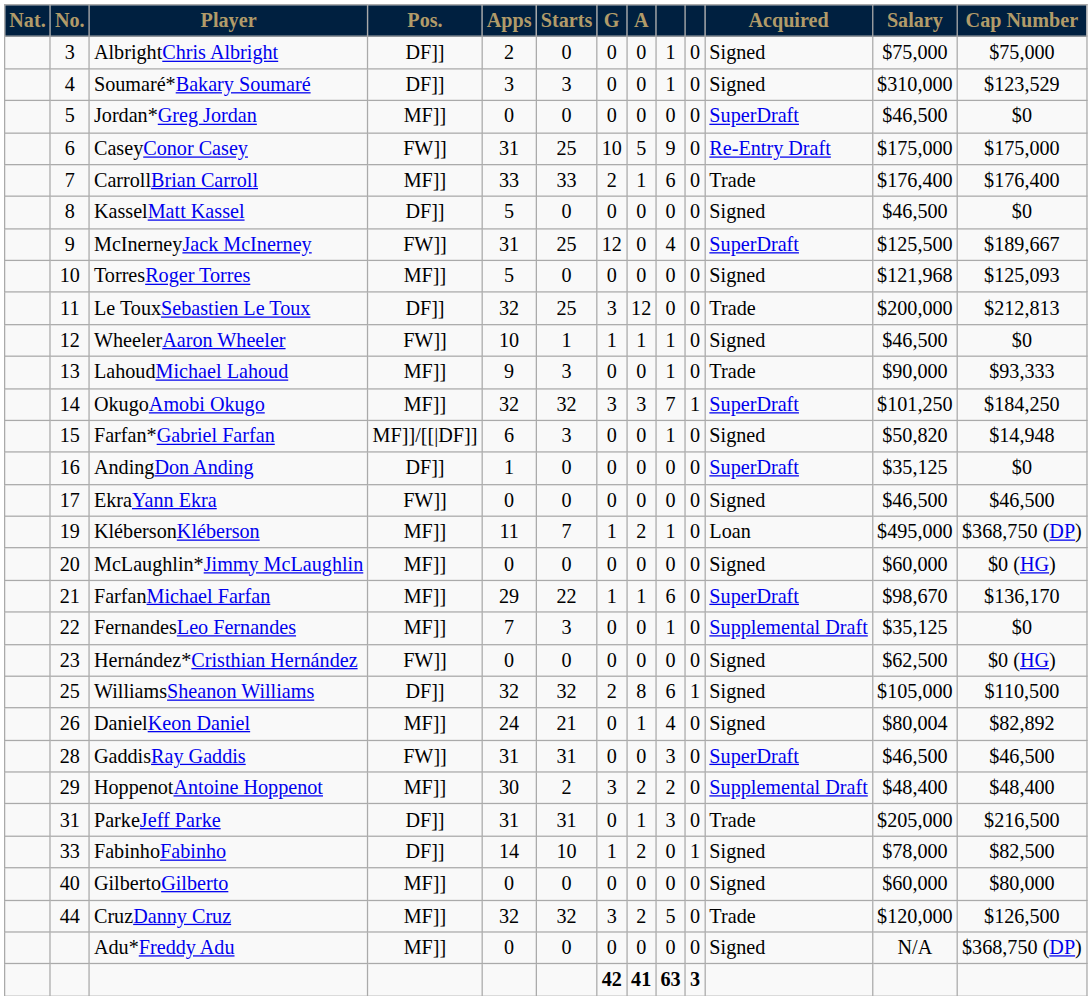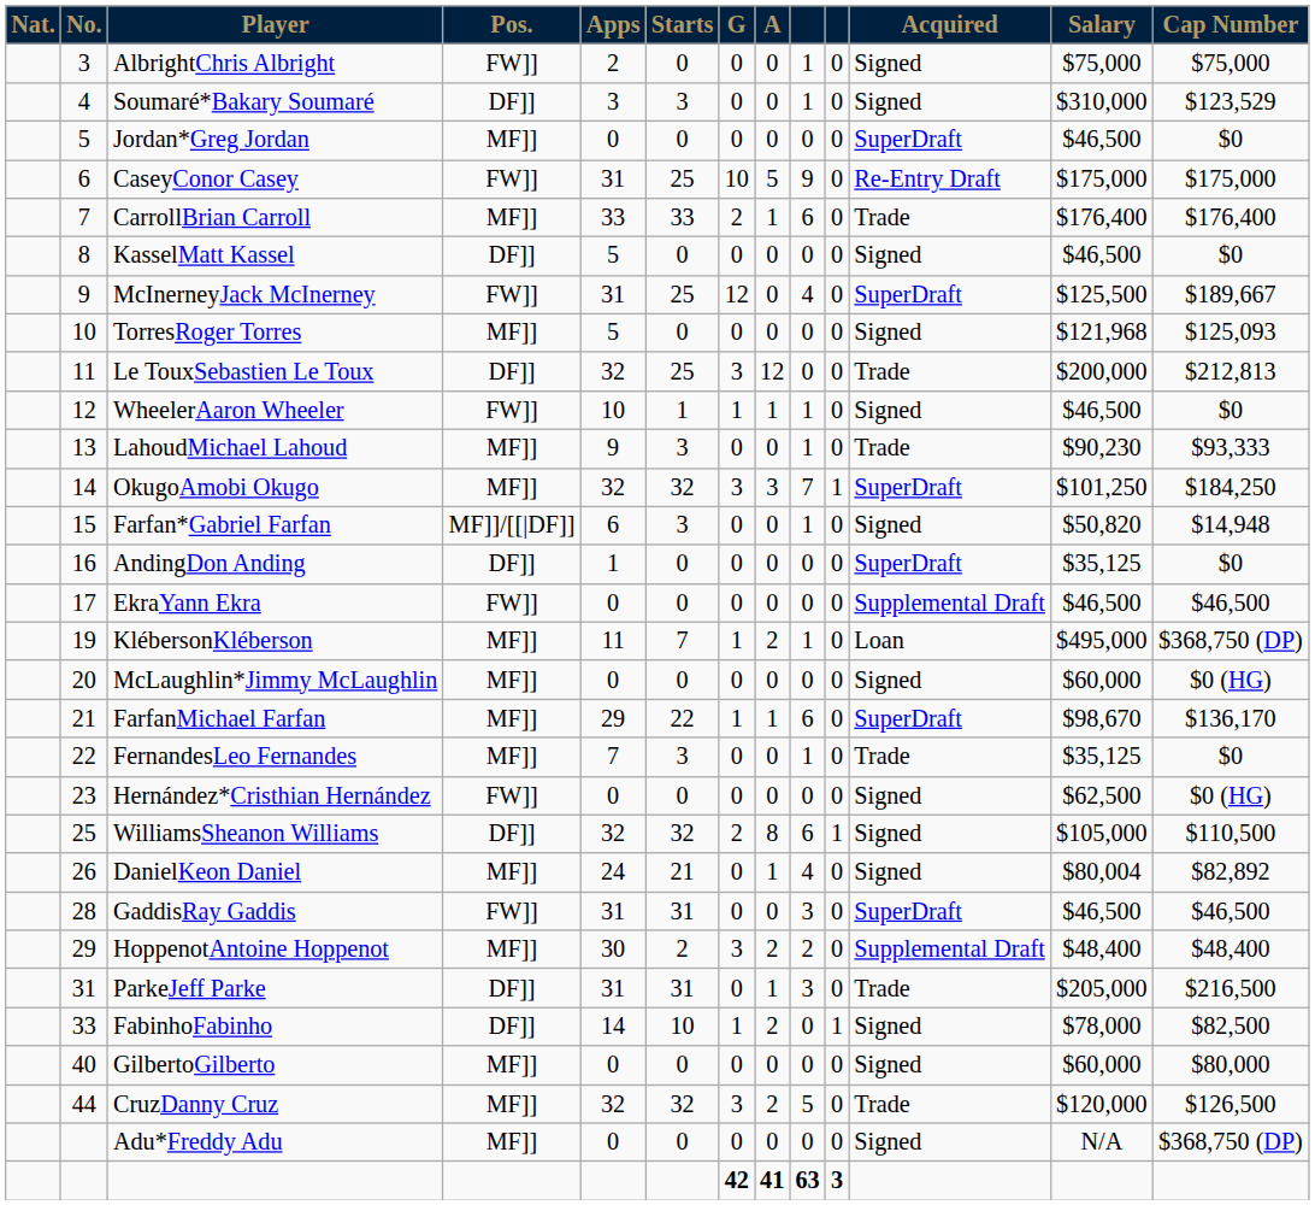AlbrightChris Albright | Pos.: DF]] -> FW]]
LahoudMichael Lahoud | Salary: $90,000 -> $90,230
EkraYann Ekra | Acquired: Signed -> Supplemental Draft
FernandesLeo Fernandes | Acquired: Supplemental Draft -> Trade
